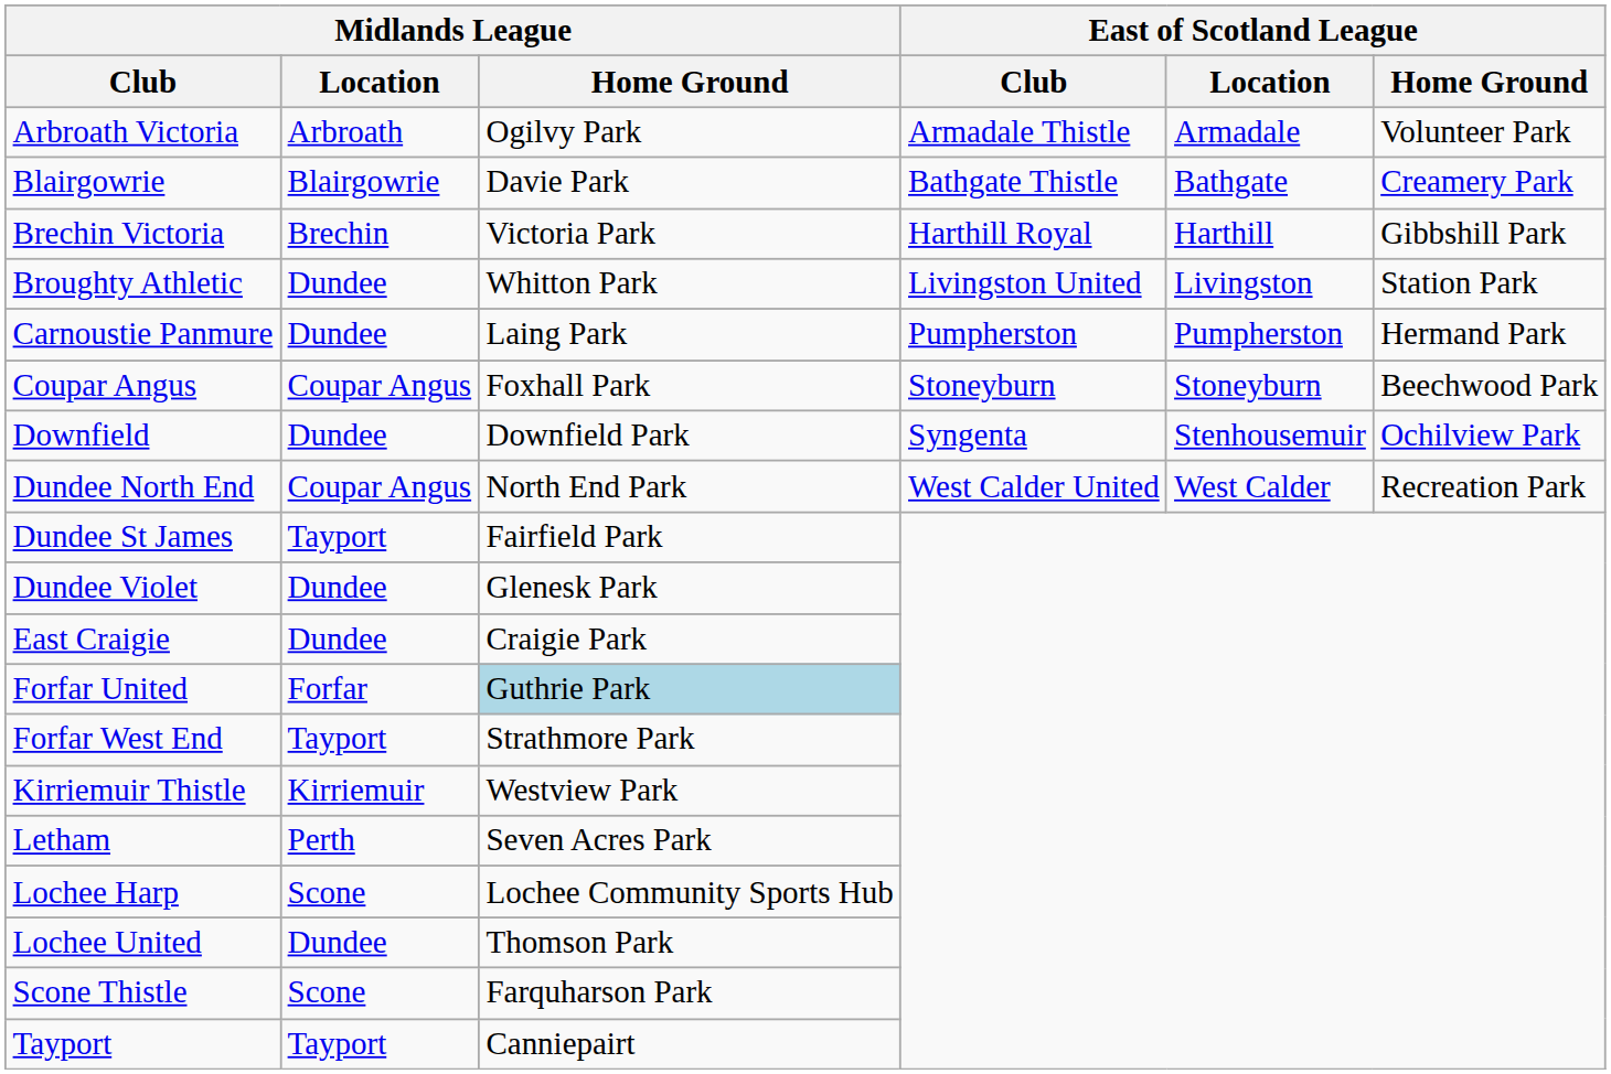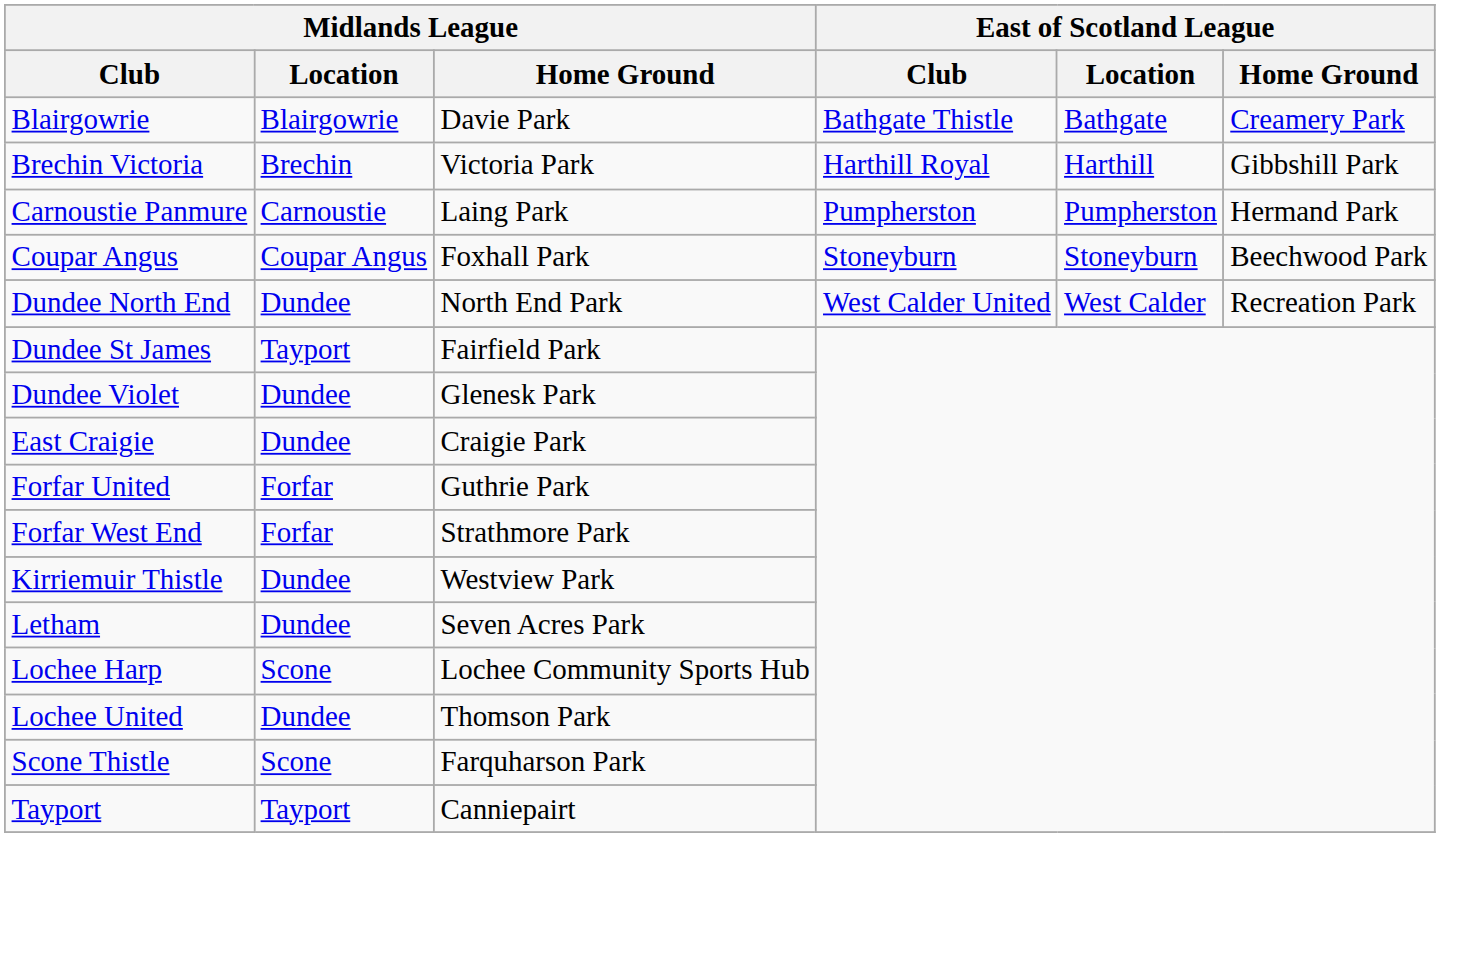- row: Arbroath Victoria | Arbroath | Ogilvy Park | Armadale Thistle | Armadale | Volunteer Park
- row: Broughty Athletic | Dundee | Whitton Park | Livingston United | Livingston | Station Park
Carnoustie Panmure | Midlands League / Location: Dundee -> Carnoustie
- row: Downfield | Dundee | Downfield Park | Syngenta | Stenhousemuir | Ochilview Park
Dundee North End | Midlands League / Location: Coupar Angus -> Dundee
Forfar United | Midlands League / Home Ground: lightblue background -> no background
Forfar West End | Midlands League / Location: Tayport -> Forfar
Kirriemuir Thistle | Midlands League / Location: Kirriemuir -> Dundee
Letham | Midlands League / Location: Perth -> Dundee
